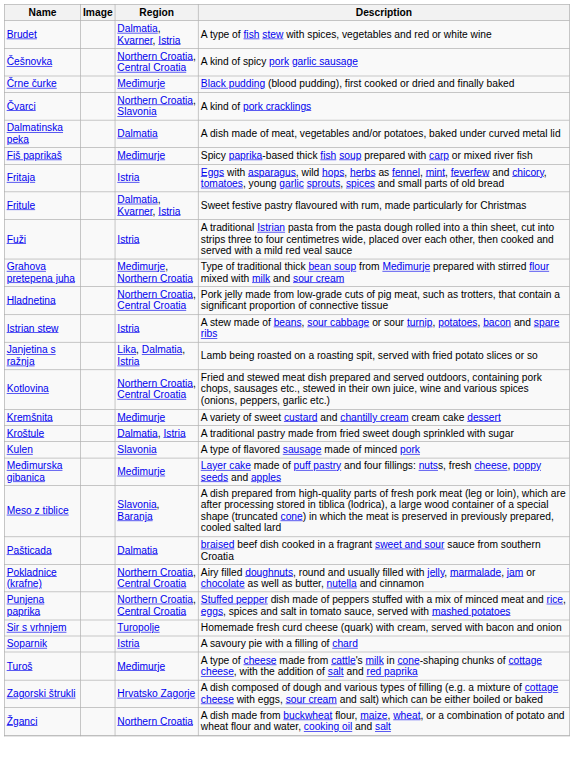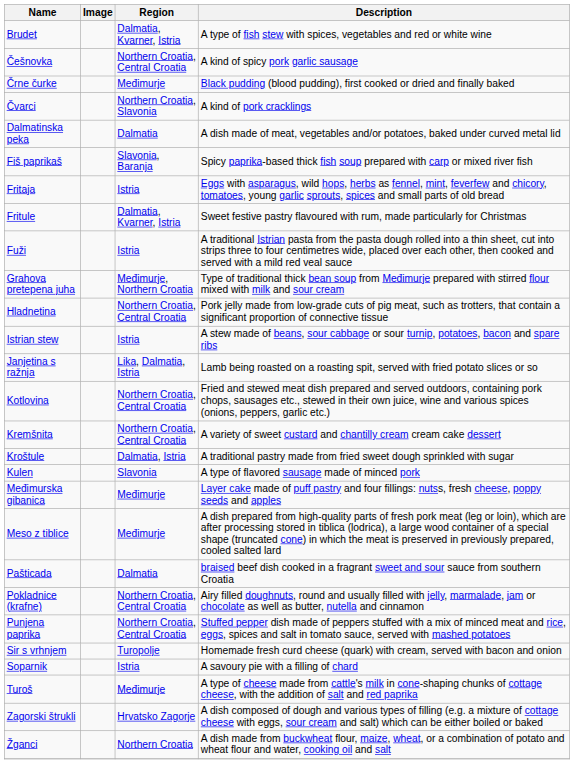Fiš paprikaš | Region: Međimurje -> Slavonia, Baranja
Kremšnita | Region: Međimurje -> Northern Croatia, Central Croatia
Meso z tiblice | Region: Slavonia, Baranja -> Međimurje
